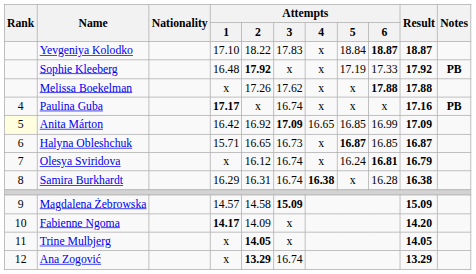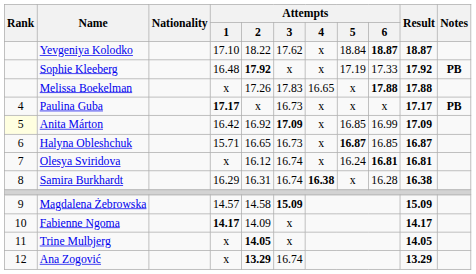Yevgeniya Kolodko | Attempts / 3: 17.83 -> 17.62
Melissa Boekelman | Attempts / 3: 17.62 -> 17.83
Melissa Boekelman | Attempts / 4: x -> 16.65
Paulina Guba | Attempts / 3: 16.74 -> 16.73
Paulina Guba | Result: 17.16 -> 17.17
Anita Márton | Attempts / 4: 16.65 -> x
Olesya Sviridova | Result: 16.79 -> 16.81
Fabienne Ngoma | Result: 14.20 -> 14.17
